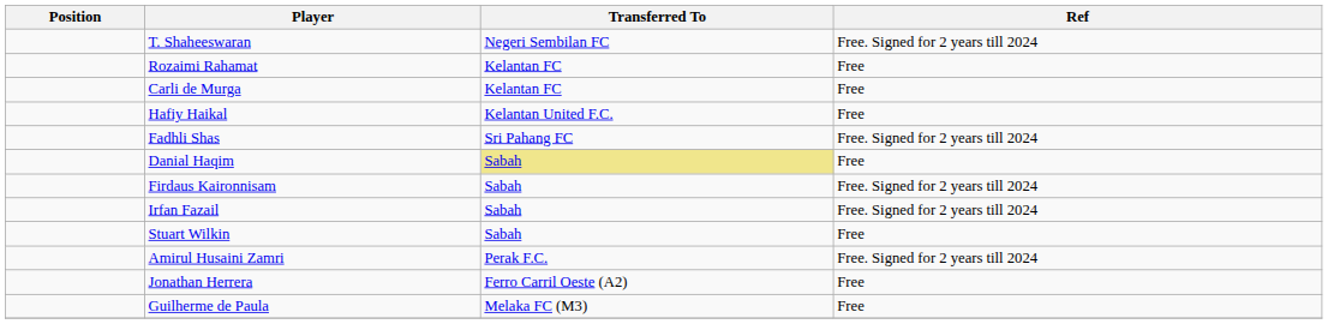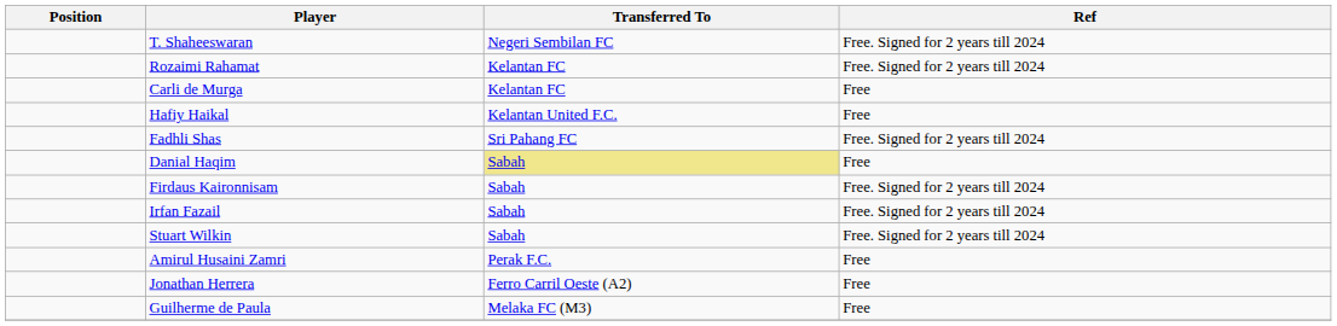Rozaimi Rahamat | Ref: Free -> Free. Signed for 2 years till 2024
Stuart Wilkin | Ref: Free -> Free. Signed for 2 years till 2024
Amirul Husaini Zamri | Ref: Free. Signed for 2 years till 2024 -> Free
